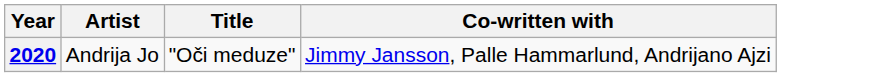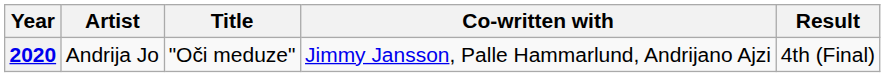+ column: Result | 4th (Final)
